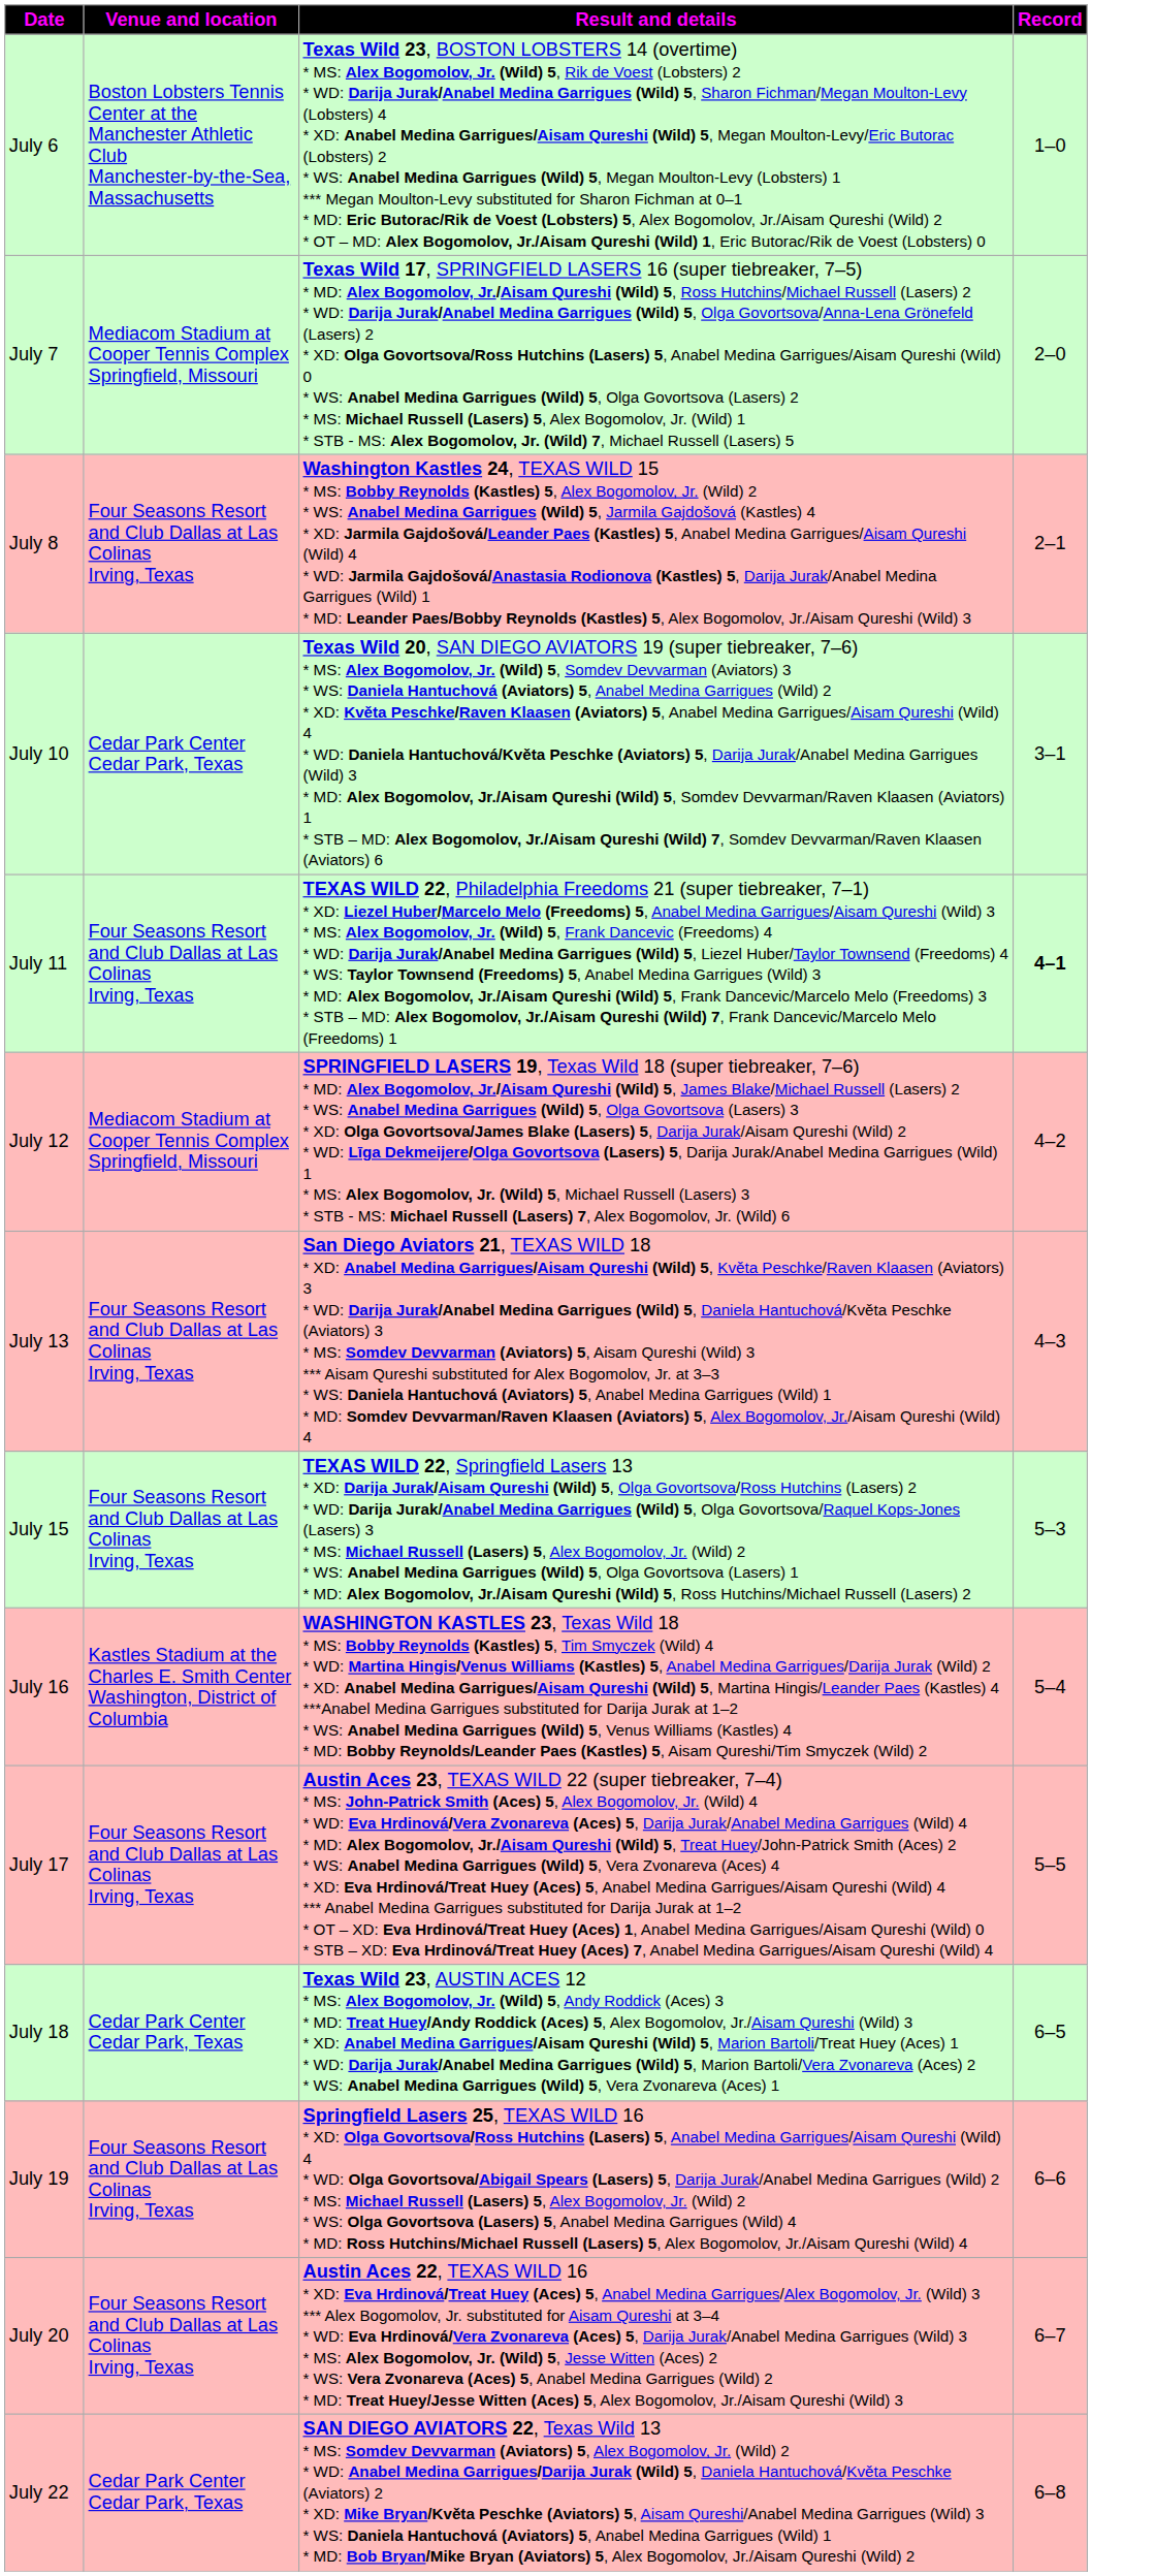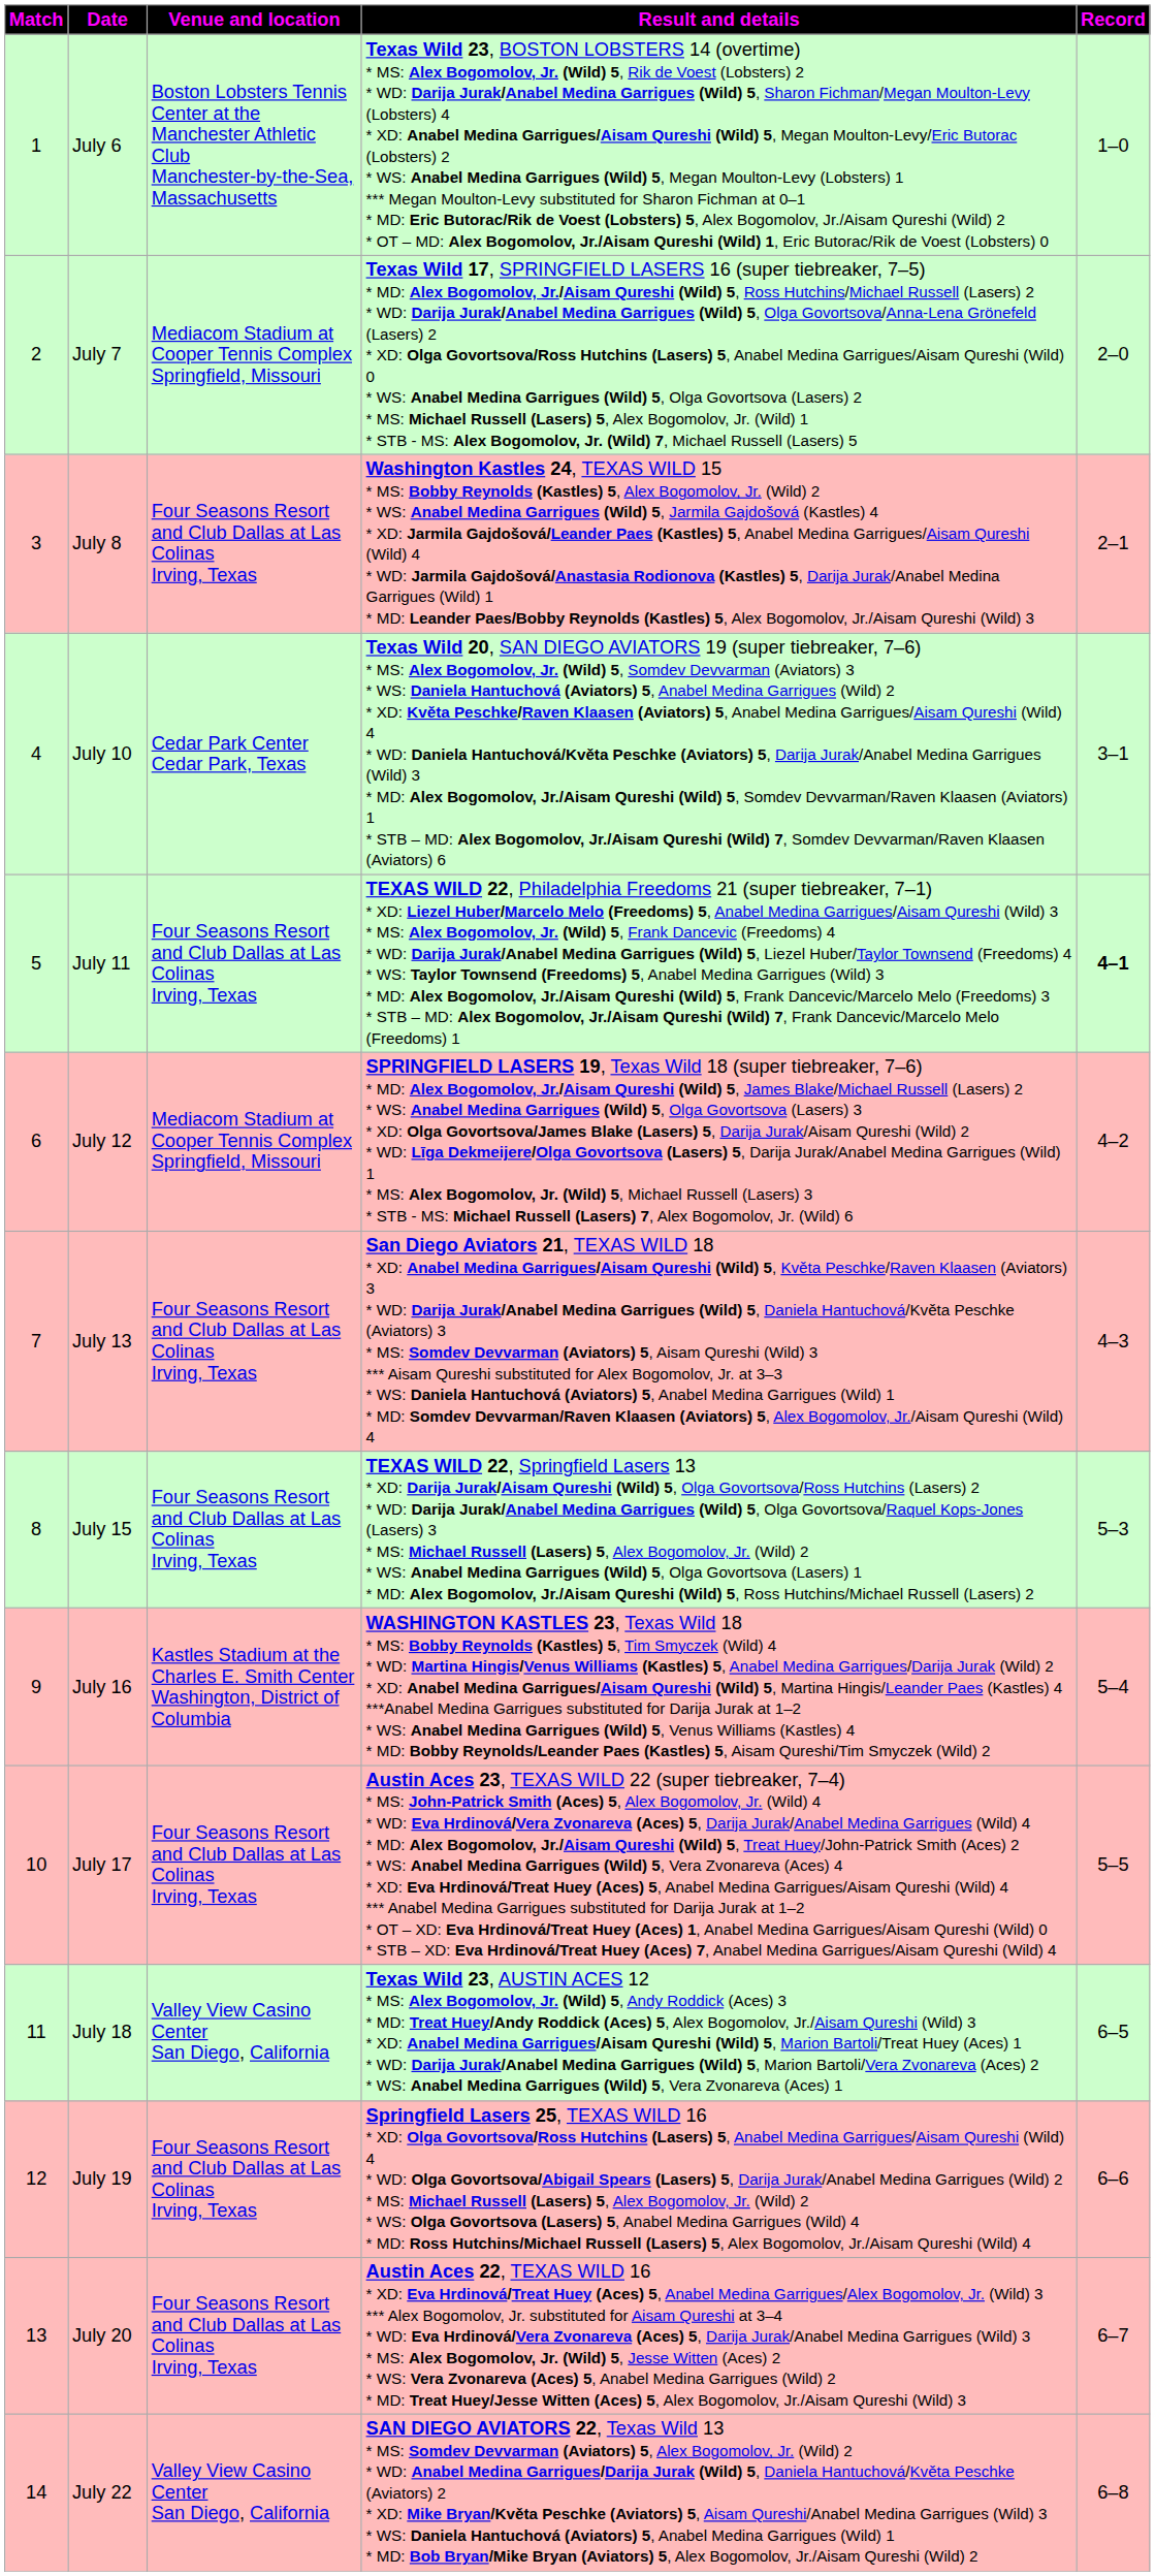+ column: Match | 1 | 2 | 3 | 4 | 5 | 6 | 7 | 8 | 9 | 10 | 11 | 12 | 13 | 14
July 18 | Venue and location: Cedar Park Center Cedar Park, Texas -> Valley View Casino Center San Diego, California
July 22 | Venue and location: Cedar Park Center Cedar Park, Texas -> Valley View Casino Center San Diego, California
